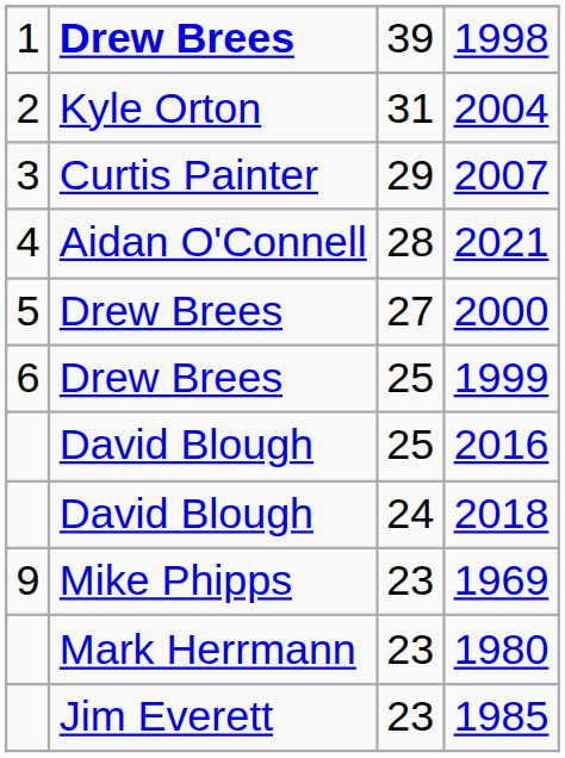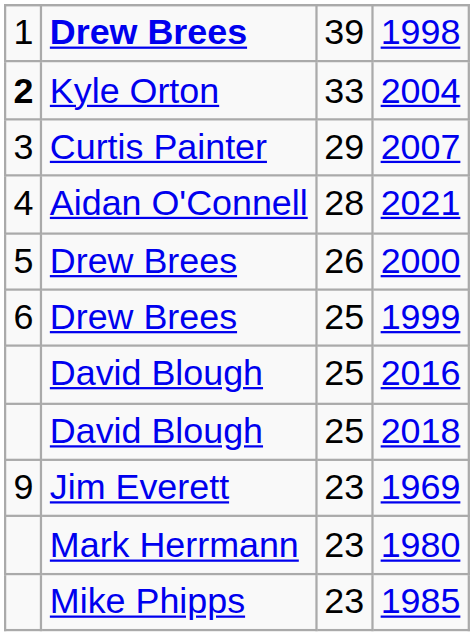2004 | column 1: normal -> bold
2004 | column 3: 31 -> 33
2000 | column 3: 27 -> 26
2018 | column 3: 24 -> 25
1969 | column 2: Mike Phipps -> Jim Everett
1985 | column 2: Jim Everett -> Mike Phipps
